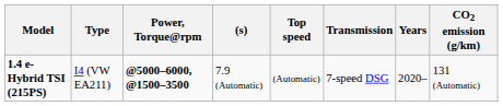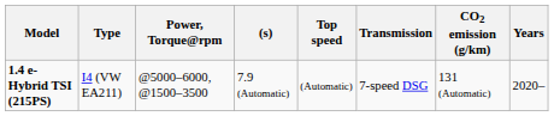columns swapped: CO2 emission (g/km) <-> Years
1.4 e-Hybrid TSI (215PS) | Power, Torque@rpm: bold -> normal
